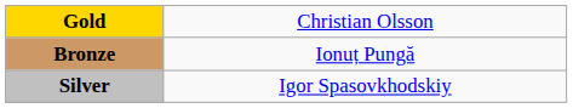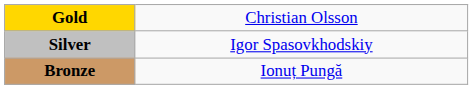rows swapped: Silver <-> Bronze
